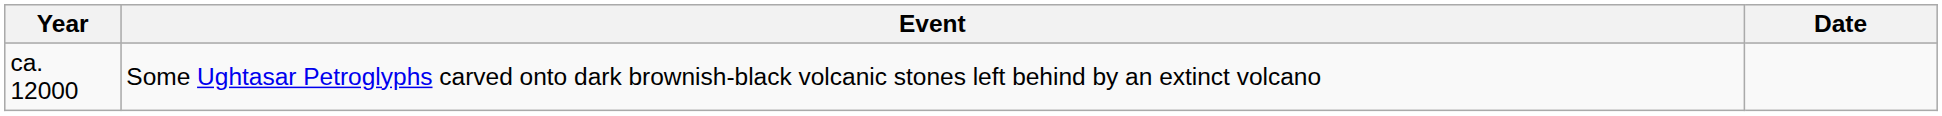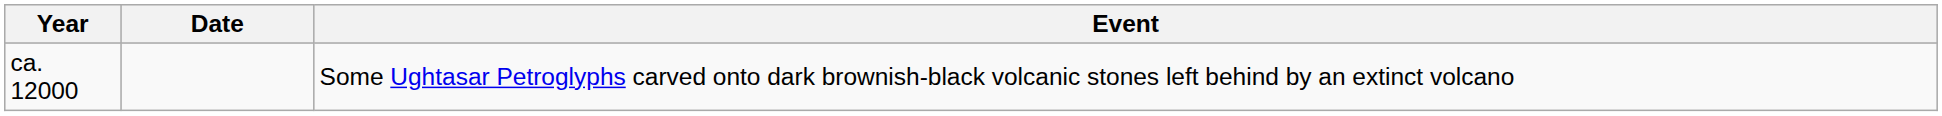columns swapped: Date <-> Event
